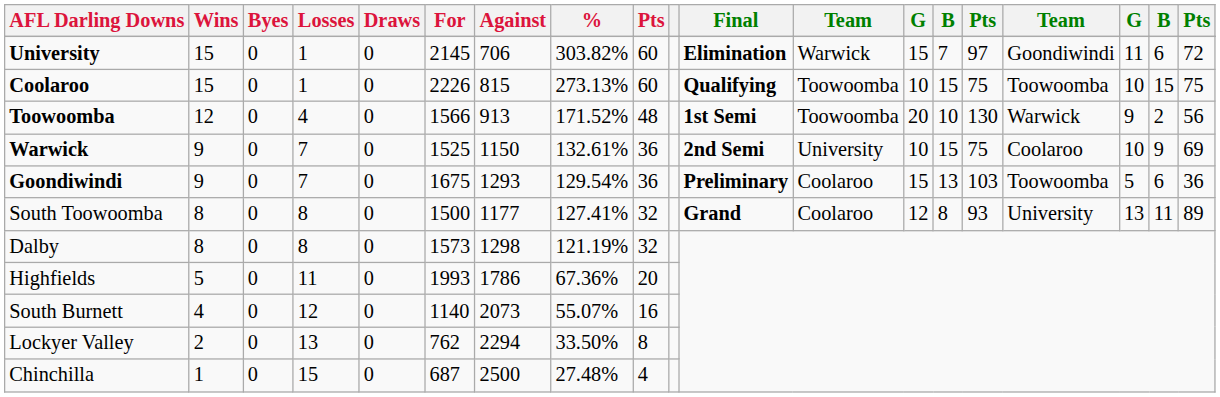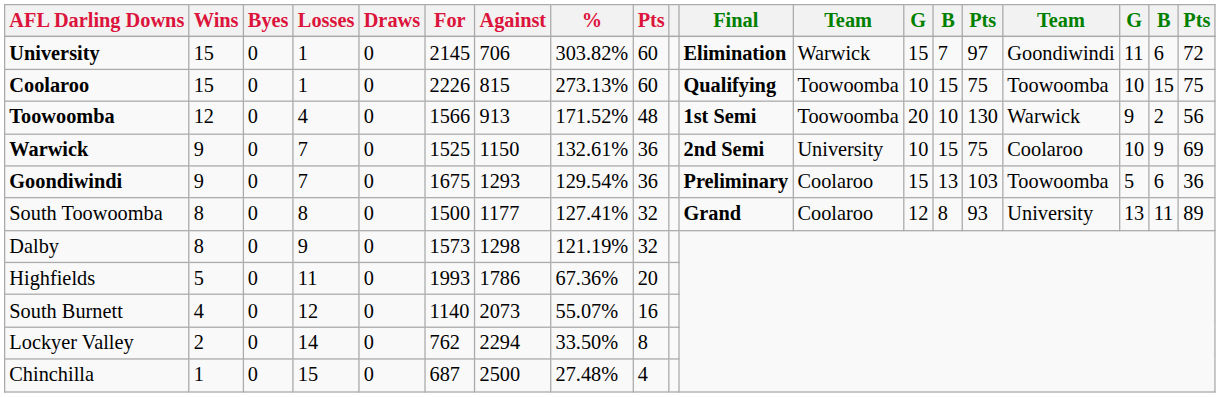Dalby | Losses: 8 -> 9
Lockyer Valley | Losses: 13 -> 14
